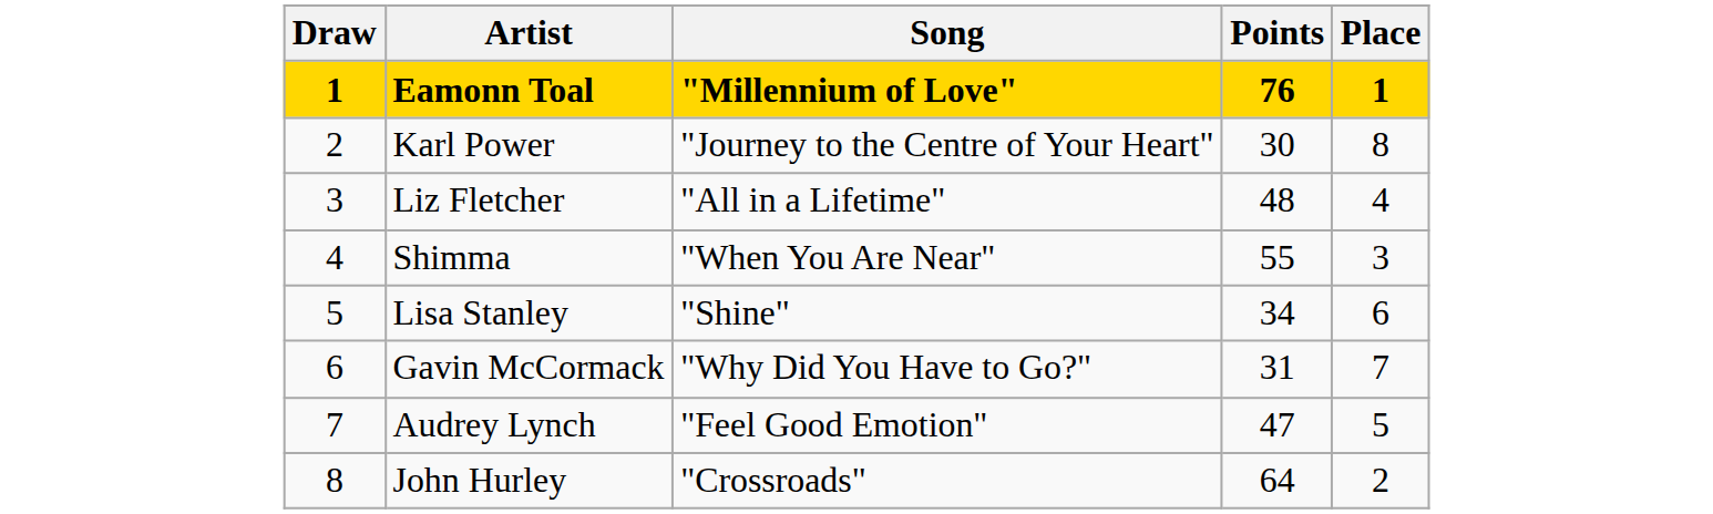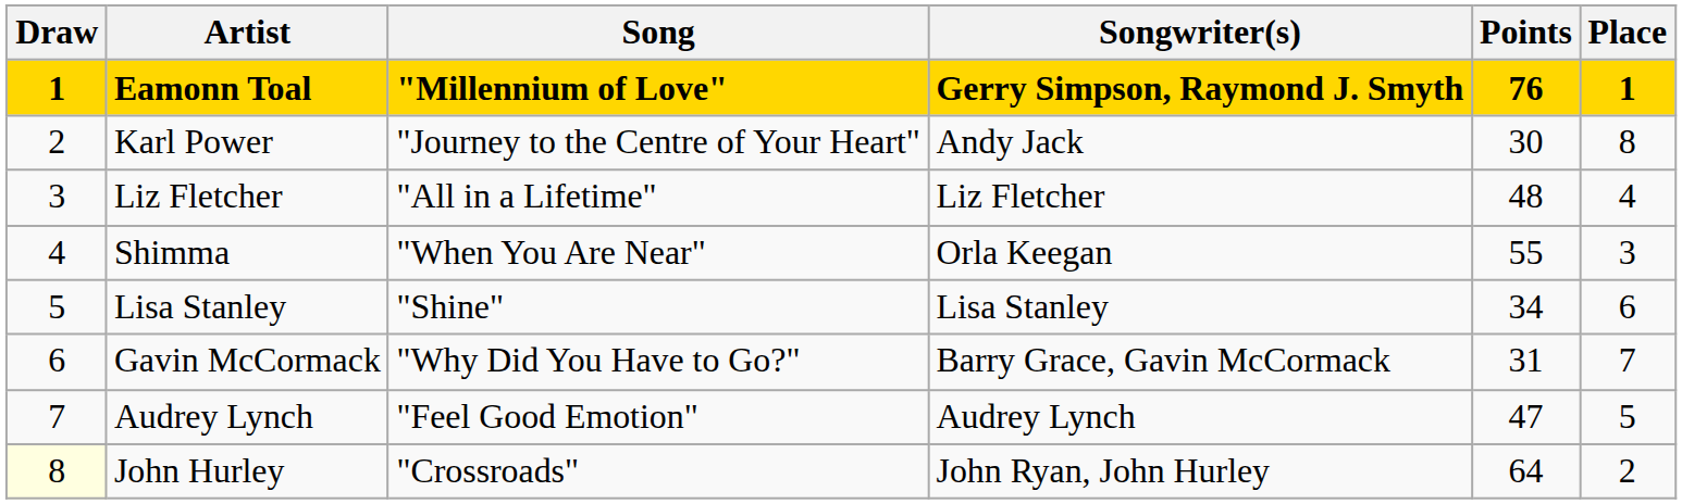+ column: Songwriter(s) | Gerry Simpson, Raymond J. Smyth | Andy Jack | Liz Fletcher | Orla Keegan | Lisa Stanley | Barry Grace, Gavin McCormack | Audrey Lynch | John Ryan, John Hurley
John Hurley | Draw: no background -> lightyellow background
